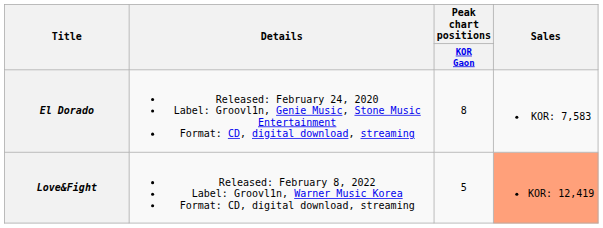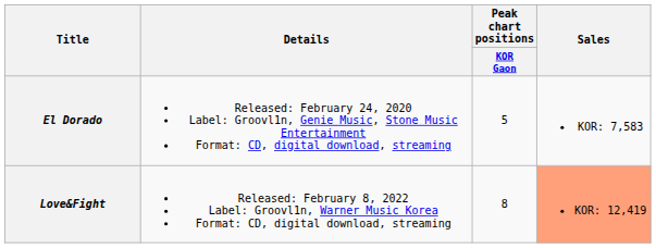El Dorado | Peak chart positions / KOR Gaon: 8 -> 5
Love&Fight | Peak chart positions / KOR Gaon: 5 -> 8
